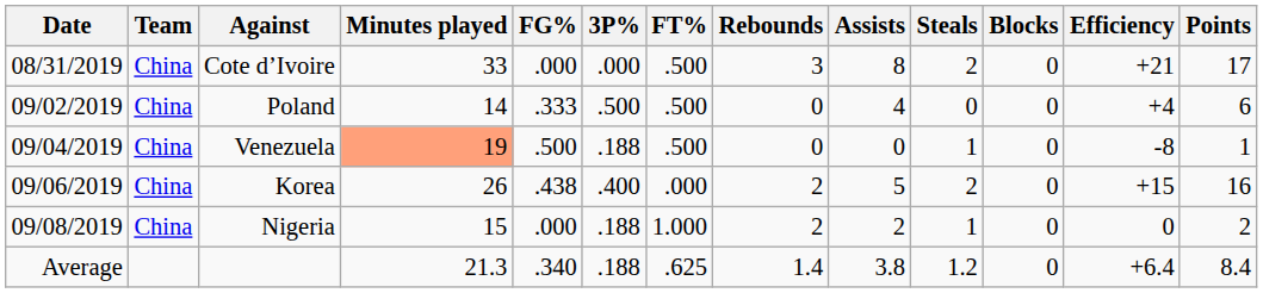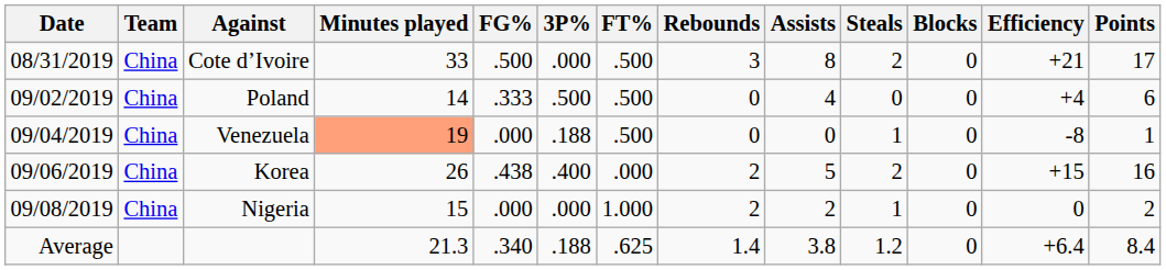Cote d’Ivoire | FG%: .000 -> .500
Venezuela | FG%: .500 -> .000
Nigeria | 3P%: .188 -> .000
